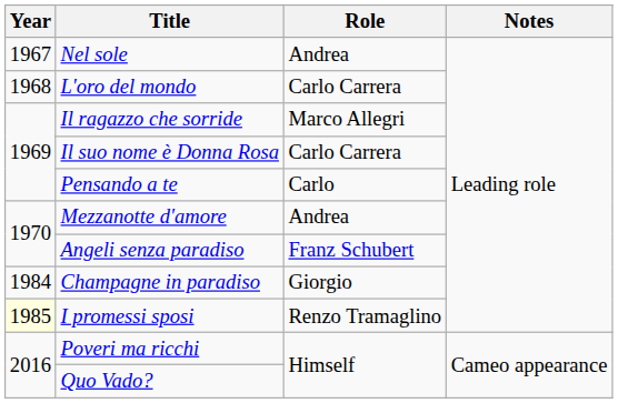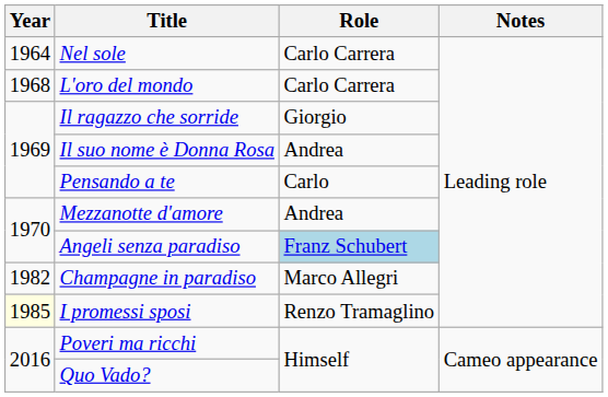Nel sole | Year: 1967 -> 1964
Nel sole | Role: Andrea -> Carlo Carrera
Il ragazzo che sorride | Role: Marco Allegri -> Giorgio
Il suo nome è Donna Rosa | Role: Carlo Carrera -> Andrea
Angeli senza paradiso | Role: no background -> lightblue background
Champagne in paradiso | Year: 1984 -> 1982
Champagne in paradiso | Role: Giorgio -> Marco Allegri
